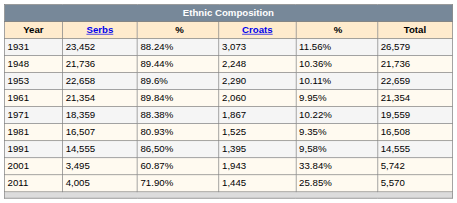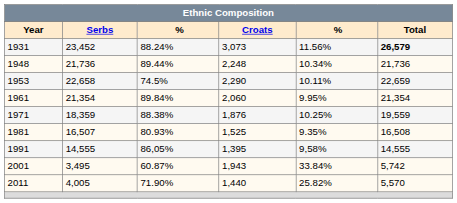1931 | column 6: normal -> bold
1948 | column 5: 10.36% -> 10.34%
1953 | column 3: 89.6% -> 74.5%
1971 | column 4: 1,867 -> 1,876
1971 | column 5: 10.22% -> 10.25%
1991 | column 3: 86,50% -> 86,05%
2011 | column 4: 1,445 -> 1,440
2011 | column 5: 25.85% -> 25.82%
